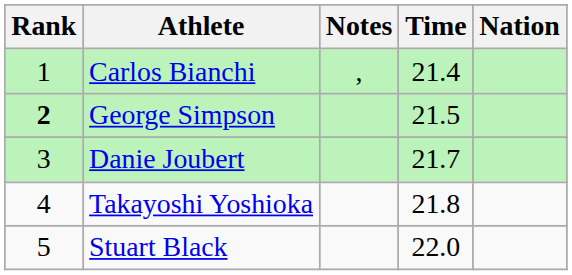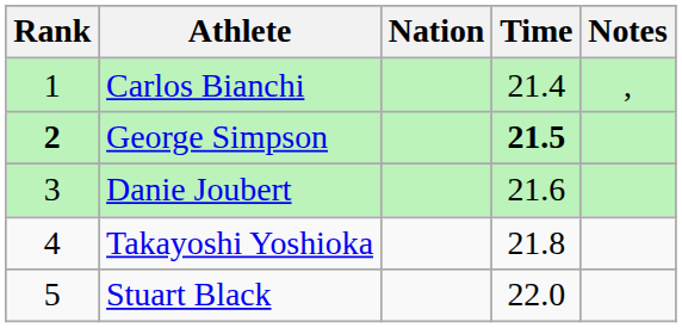columns swapped: Nation <-> Notes
George Simpson | Time: normal -> bold
Danie Joubert | Time: 21.7 -> 21.6
